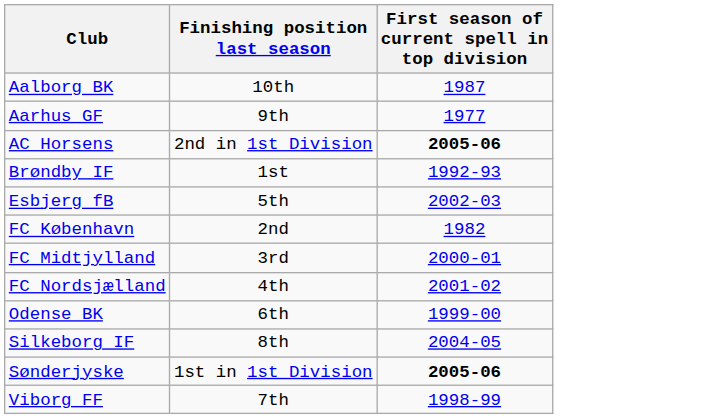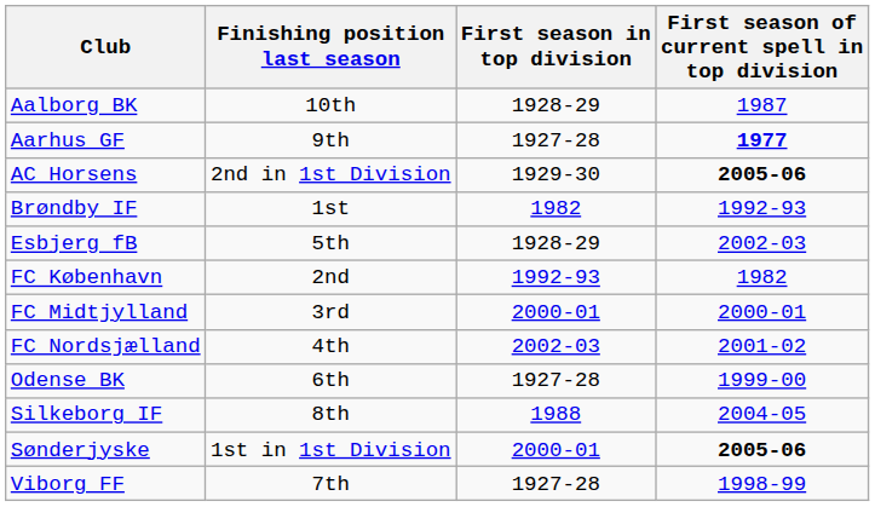+ column: First season in top division | 1928-29 | 1927-28 | 1929-30 | 1982 | 1928-29 | 1992-93 | 2000-01 | 2002-03 | 1927-28 | 1988 | 2000-01 | 1927-28
Aarhus GF | First season of current spell in top division: normal -> bold
